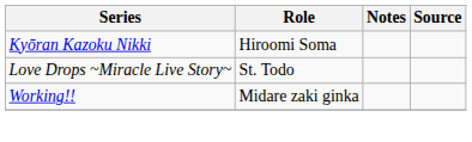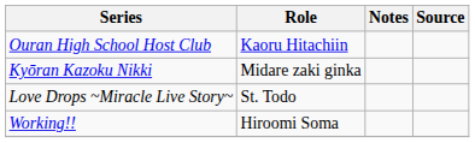+ row: Ouran High School Host Club | Kaoru Hitachiin
Kyōran Kazoku Nikki | Role: Hiroomi Soma -> Midare zaki ginka
Working!! | Role: Midare zaki ginka -> Hiroomi Soma
